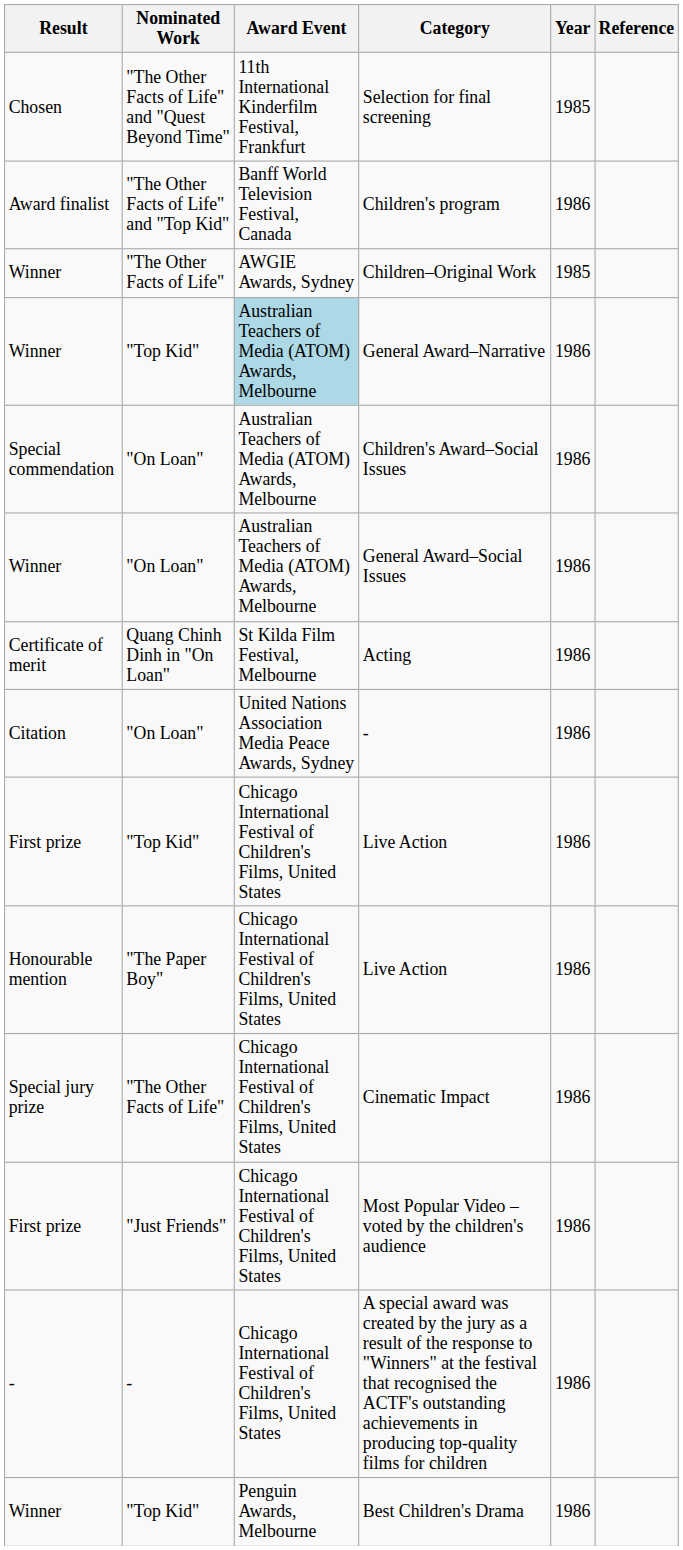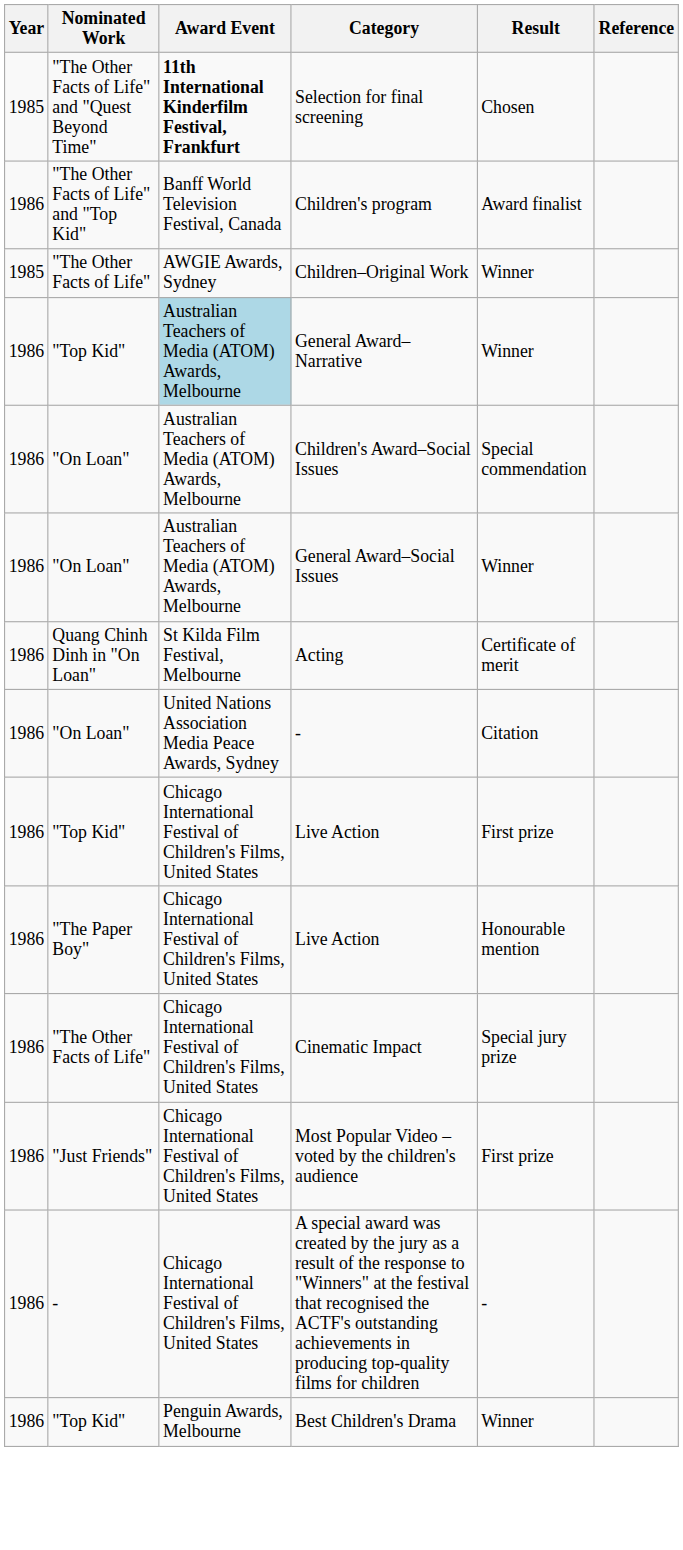columns swapped: Year <-> Result
Selection for final screening | Award Event: normal -> bold
